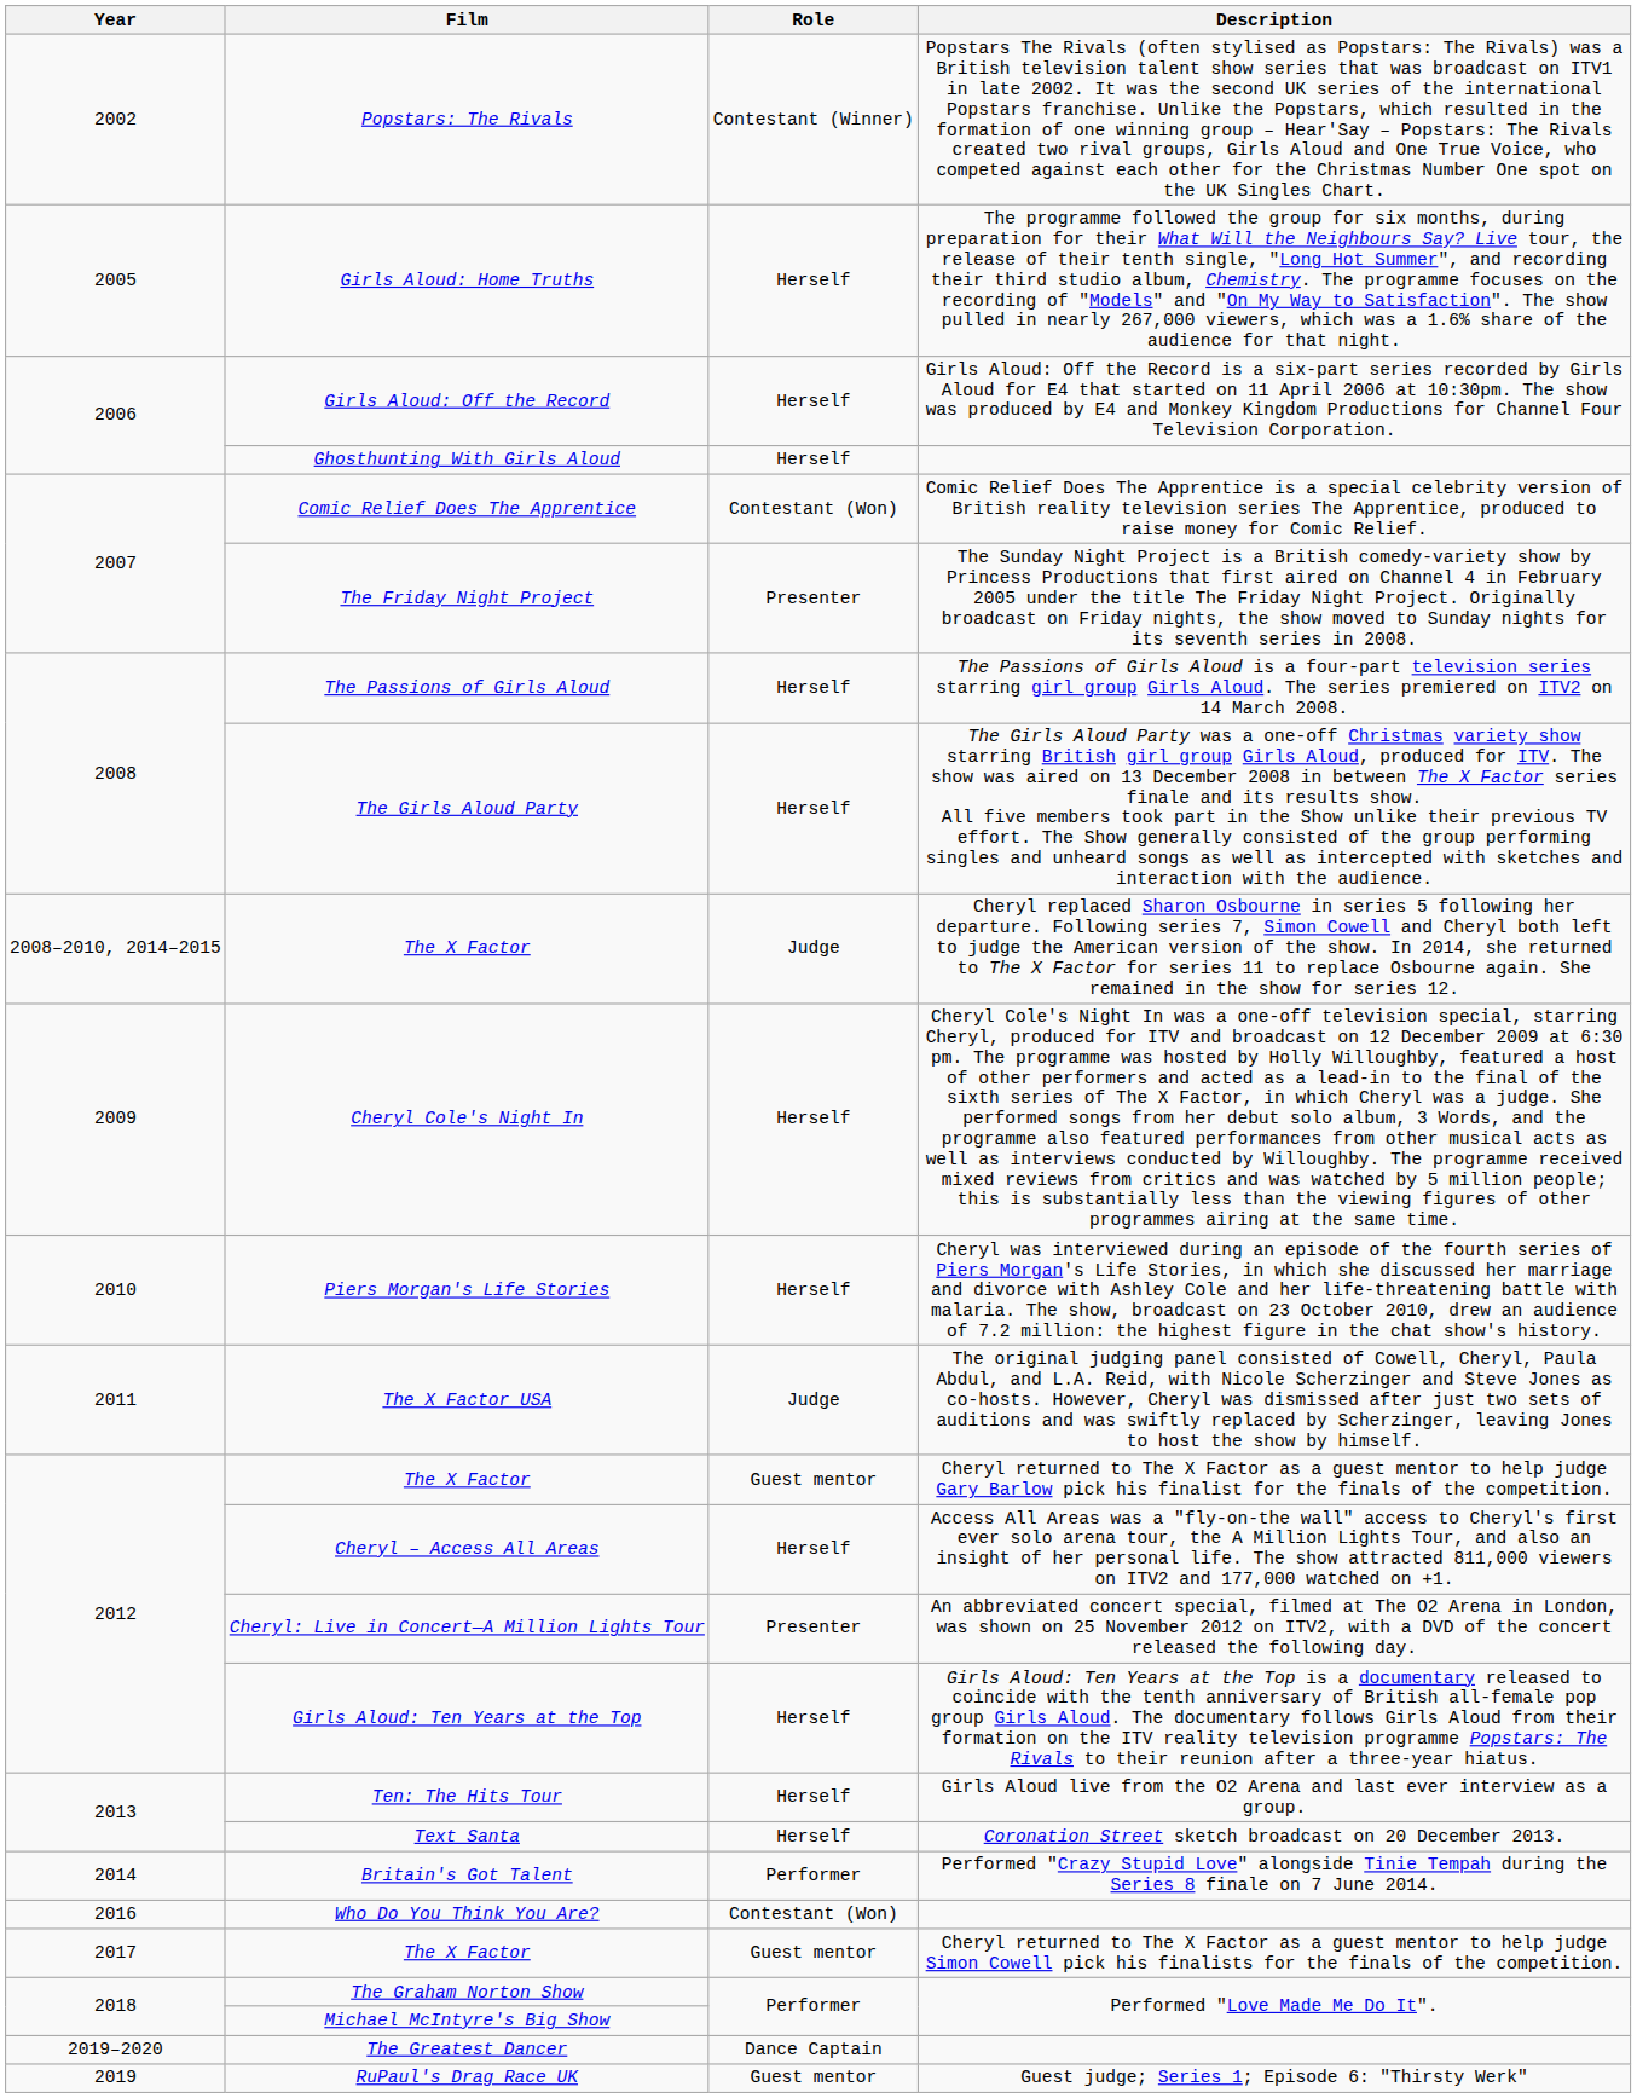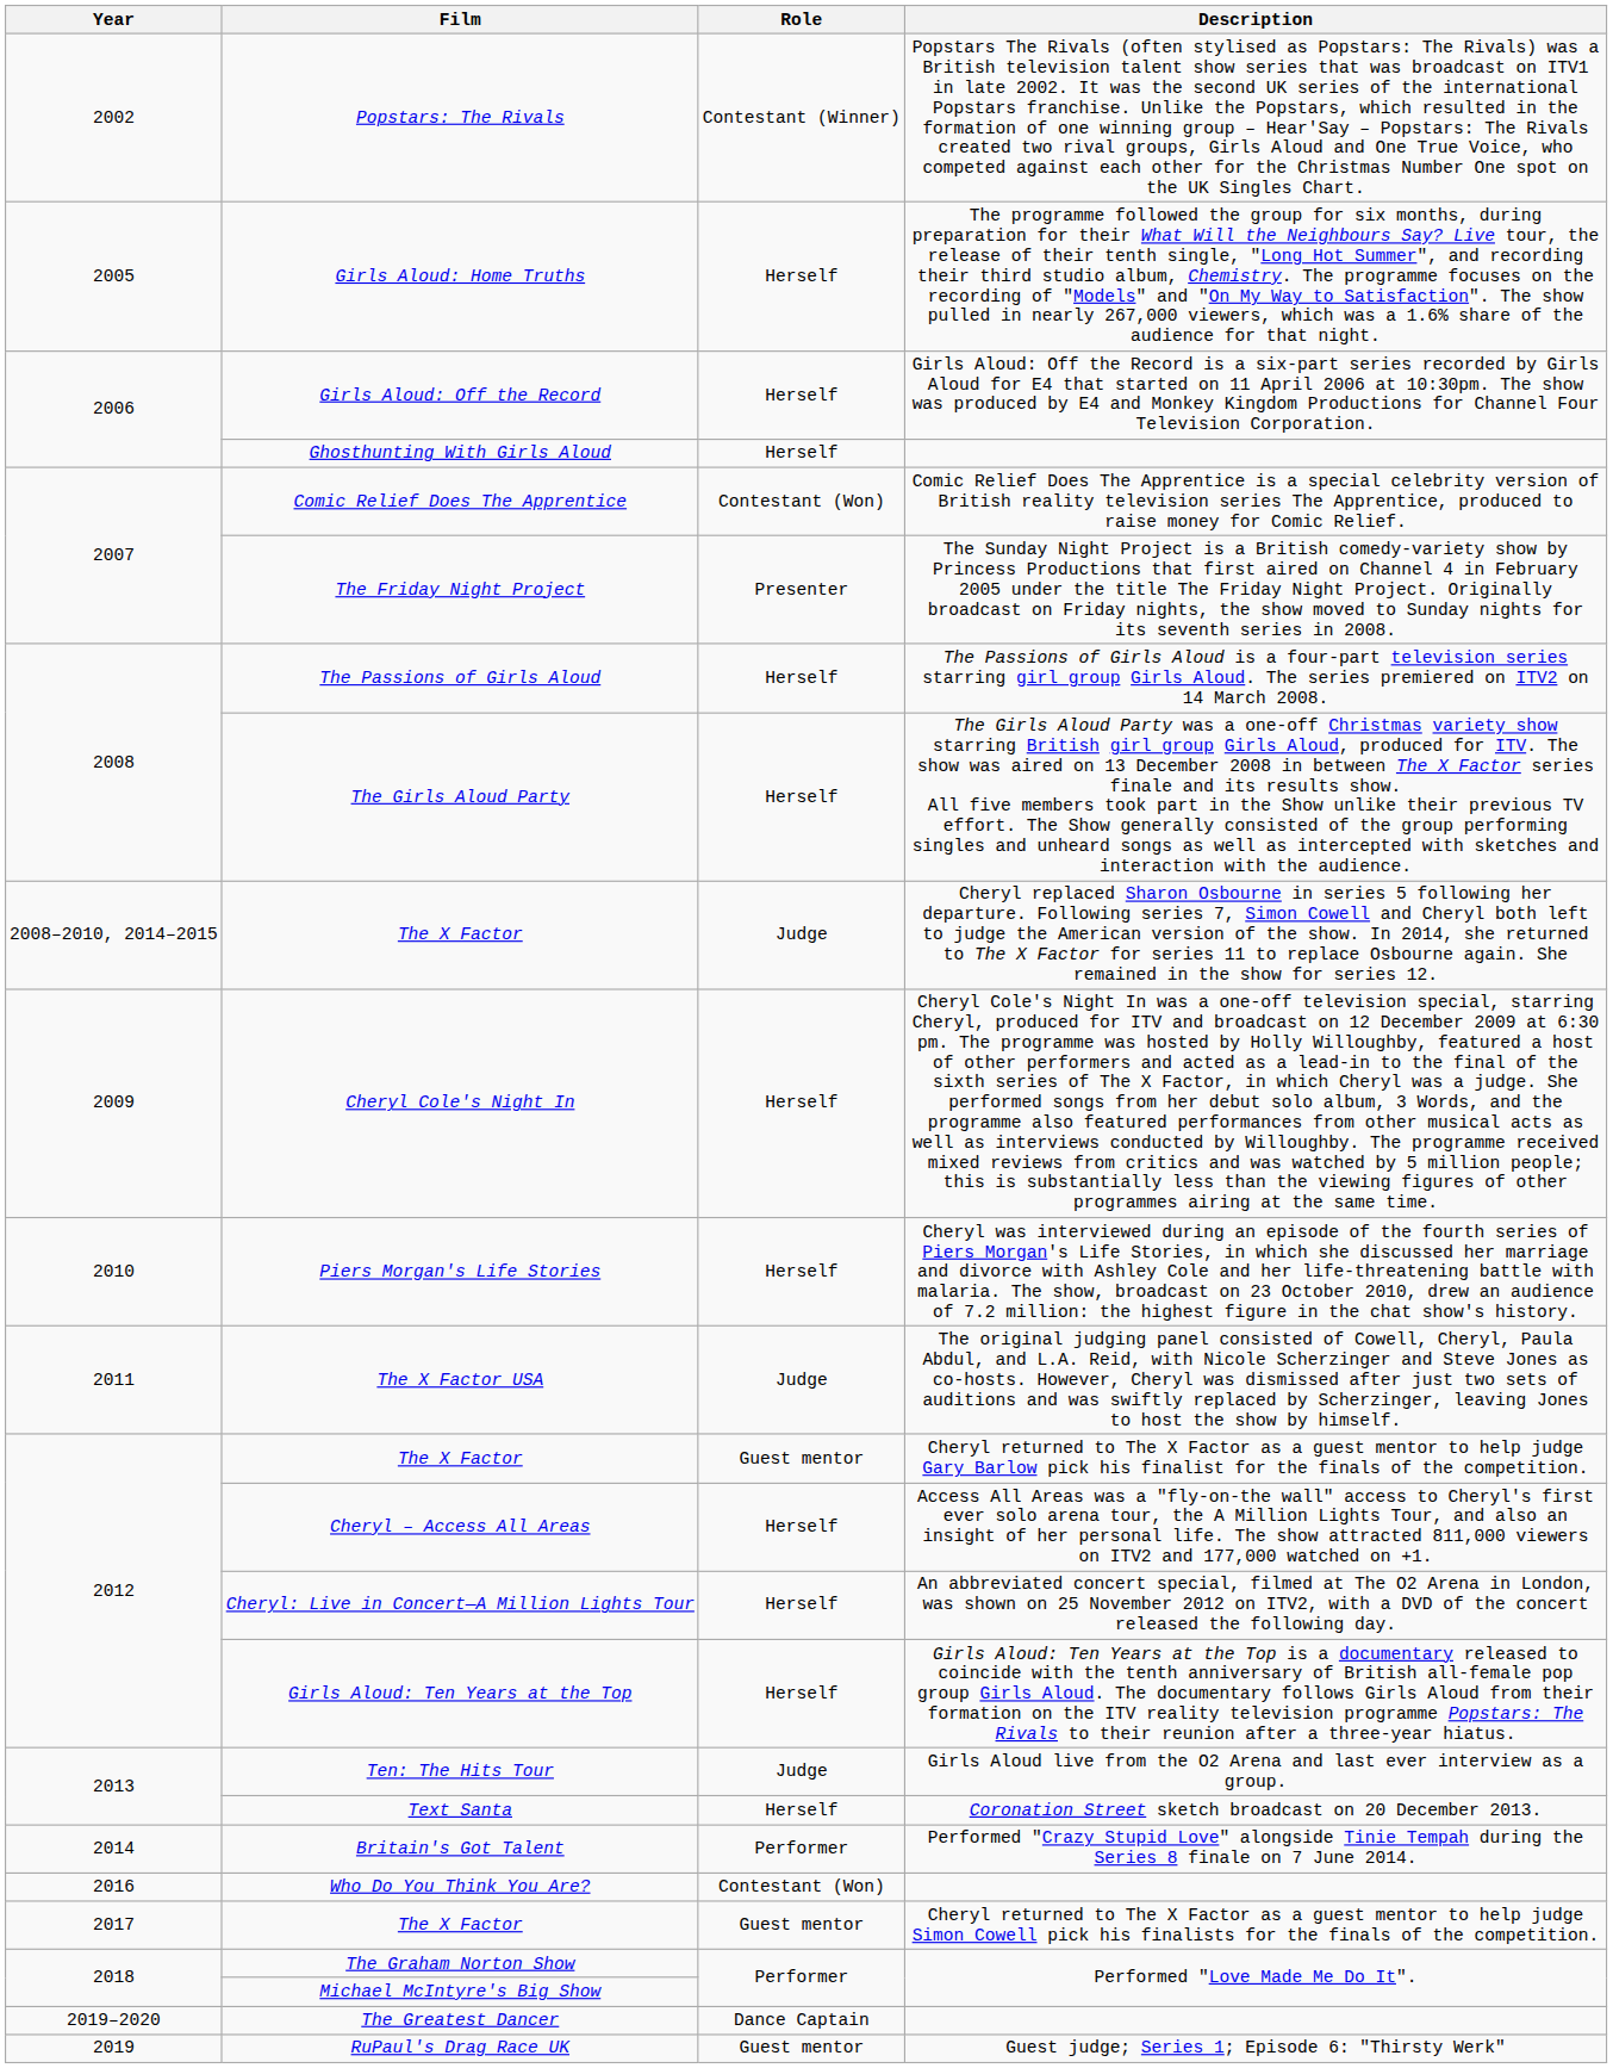Cheryl: Live in Concert—A Million Lights Tour | Role: Presenter -> Herself
Ten: The Hits Tour | Role: Herself -> Judge
